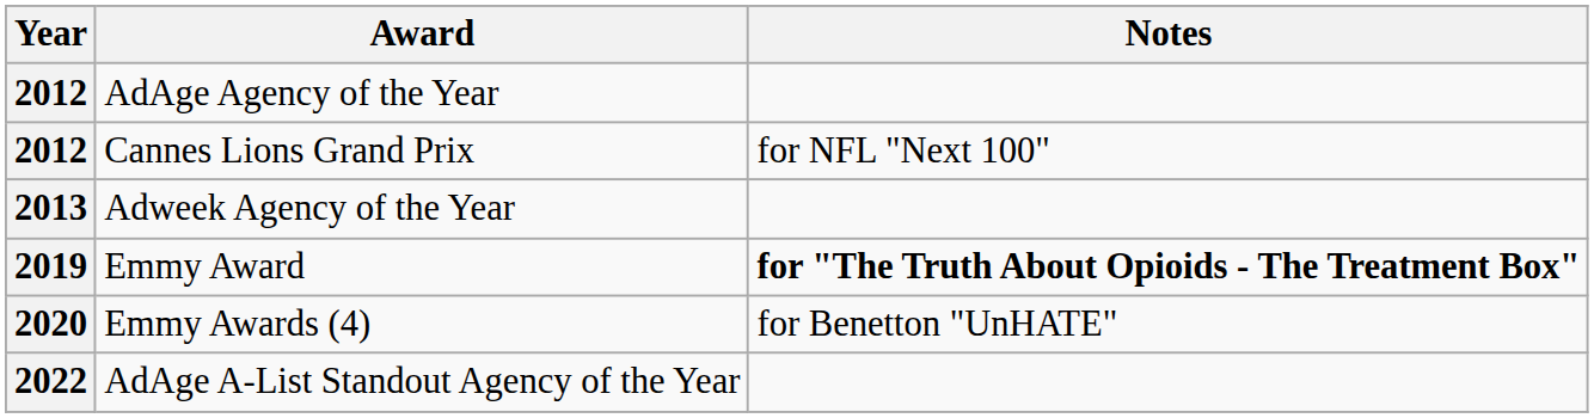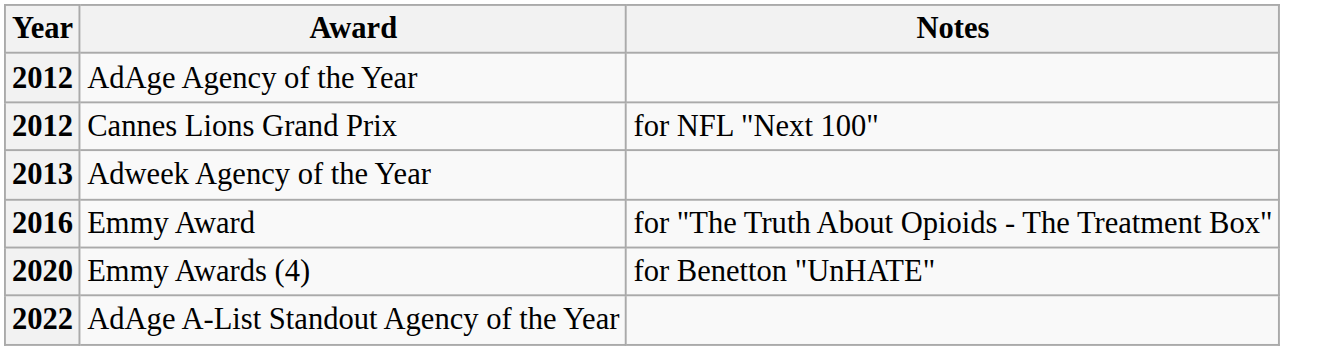Emmy Award | Year: 2019 -> 2016
Emmy Award | Notes: bold -> normal
